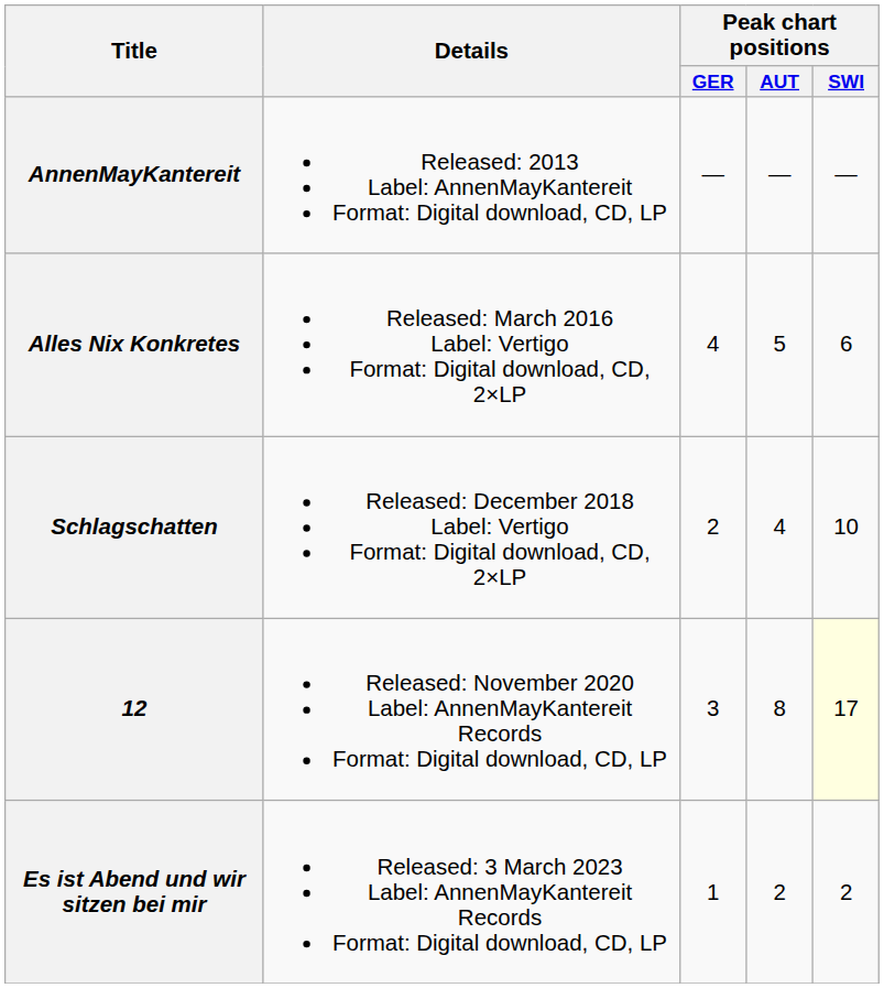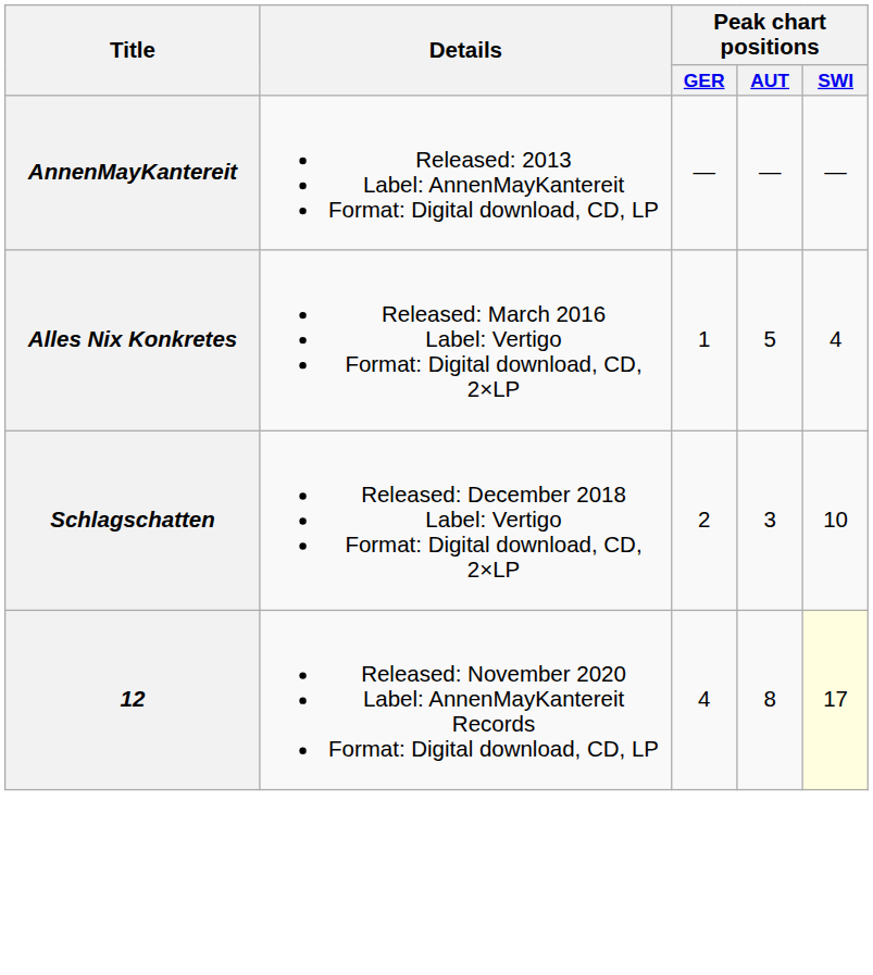Alles Nix Konkretes | Peak chart positions / GER: 4 -> 1
Alles Nix Konkretes | Peak chart positions / SWI: 6 -> 4
Schlagschatten | Peak chart positions / AUT: 4 -> 3
12 | Peak chart positions / GER: 3 -> 4
- row: Es ist Abend und wir sitzen bei mir | Released: 3 March 2023 Label: AnnenMayKantereit Records Format: Digital download, CD, LP | 1 | 2 | 2
